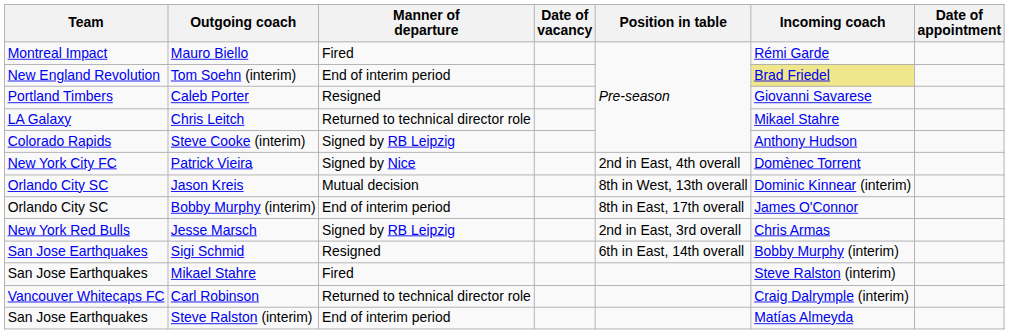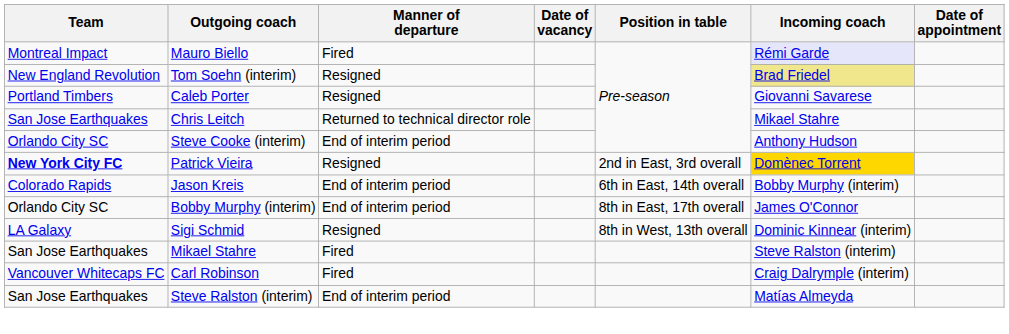Mauro Biello | Incoming coach: no background -> lavender background
Tom Soehn (interim) | Manner of departure: End of interim period -> Resigned
Chris Leitch | Team: LA Galaxy -> San Jose Earthquakes
Steve Cooke (interim) | Team: Colorado Rapids -> Orlando City SC
Steve Cooke (interim) | Manner of departure: Signed by RB Leipzig -> End of interim period
Patrick Vieira | Team: normal -> bold
Patrick Vieira | Manner of departure: Signed by Nice -> Resigned
Patrick Vieira | Position in table: 2nd in East, 4th overall -> 2nd in East, 3rd overall
Patrick Vieira | Incoming coach: no background -> gold background
Jason Kreis | Team: Orlando City SC -> Colorado Rapids
Jason Kreis | Manner of departure: Mutual decision -> End of interim period
Jason Kreis | Position in table: 8th in West, 13th overall -> 6th in East, 14th overall
Jason Kreis | Incoming coach: Dominic Kinnear (interim) -> Bobby Murphy (interim)
- row: New York Red Bulls | Jesse Marsch | Signed by RB Leipzig | 2nd in East, 3rd overall | Chris Armas
Sigi Schmid | Team: San Jose Earthquakes -> LA Galaxy
Sigi Schmid | Position in table: 6th in East, 14th overall -> 8th in West, 13th overall
Sigi Schmid | Incoming coach: Bobby Murphy (interim) -> Dominic Kinnear (interim)
Carl Robinson | Manner of departure: Returned to technical director role -> Fired
